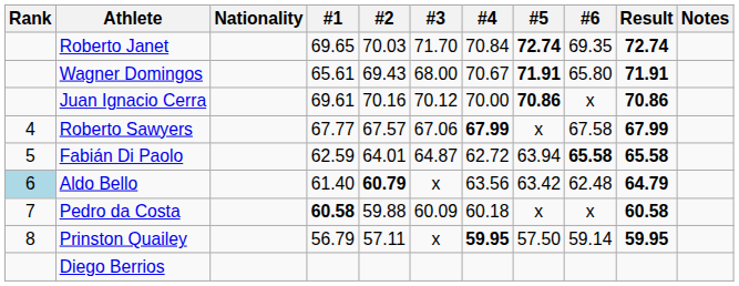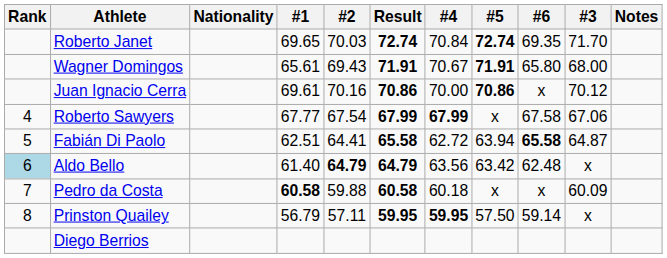columns swapped: #3 <-> Result
Roberto Sawyers | #2: 67.57 -> 67.54
Fabián Di Paolo | #1: 62.59 -> 62.51
Fabián Di Paolo | #2: 64.01 -> 64.41
Aldo Bello | #2: 60.79 -> 64.79
